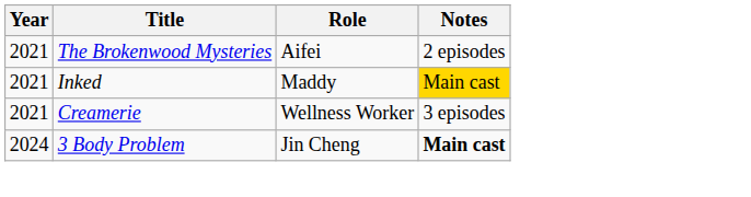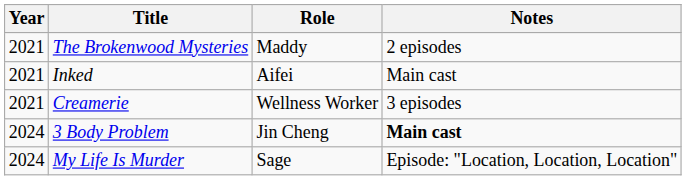The Brokenwood Mysteries | Role: Aifei -> Maddy
Inked | Role: Maddy -> Aifei
Inked | Notes: gold background -> no background
+ row: 2024 | My Life Is Murder | Sage | Episode: "Location, Location, Location"
